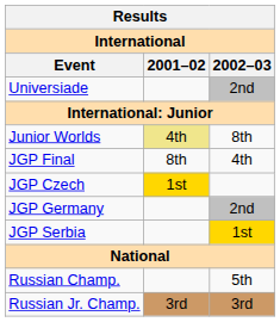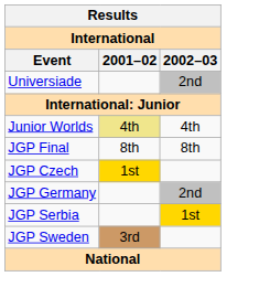Junior Worlds | 2002–03: 8th -> 4th
JGP Final | 2002–03: 4th -> 8th
+ row: JGP Sweden | 3rd
- row: Russian Champ. | 5th
- row: Russian Jr. Champ. | 3rd | 3rd
